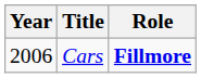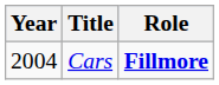Cars | Year: 2006 -> 2004
